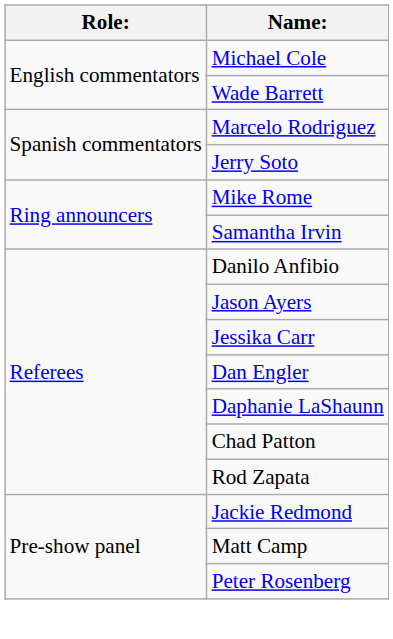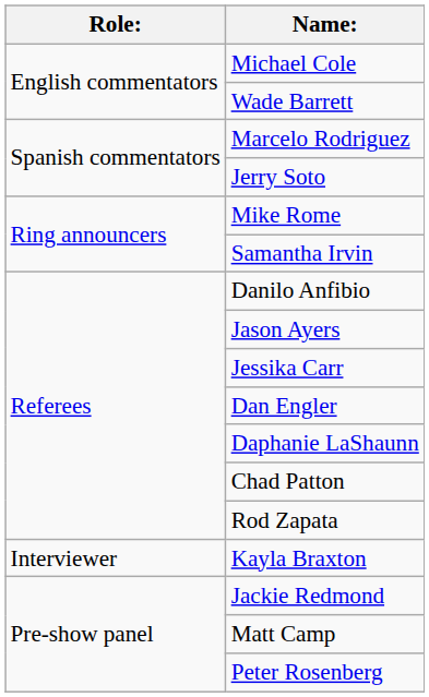+ row: Interviewer | Kayla Braxton
